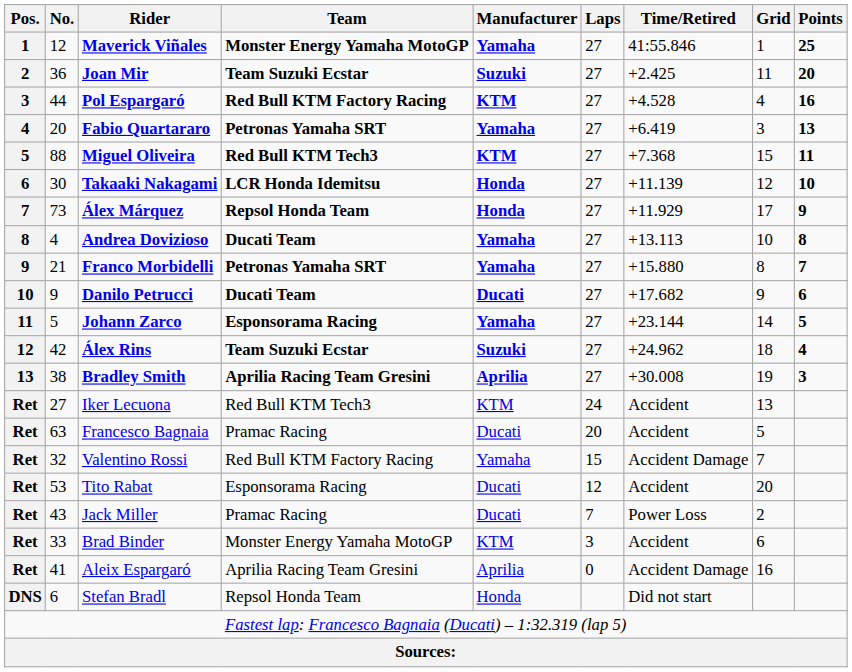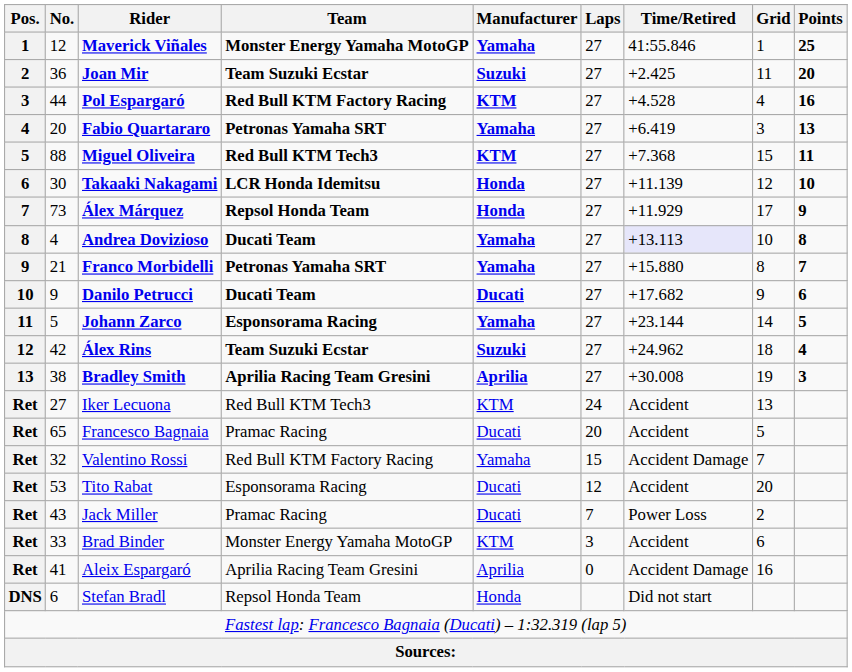Andrea Dovizioso | Time/Retired: no background -> lavender background
Francesco Bagnaia | No.: 63 -> 65
